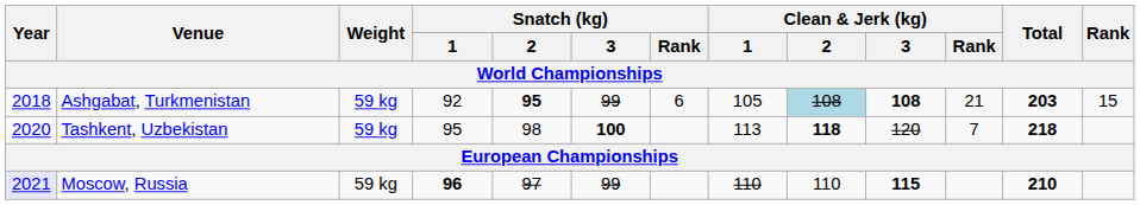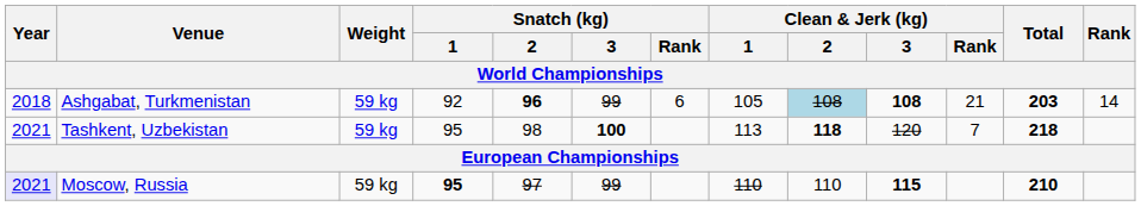Ashgabat, Turkmenistan | Snatch (kg) / 2: 95 -> 96
Ashgabat, Turkmenistan | Rank: 15 -> 14
Tashkent, Uzbekistan | Year: 2020 -> 2021
Moscow, Russia | Snatch (kg) / 1: 96 -> 95
